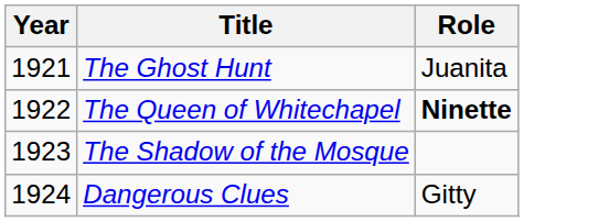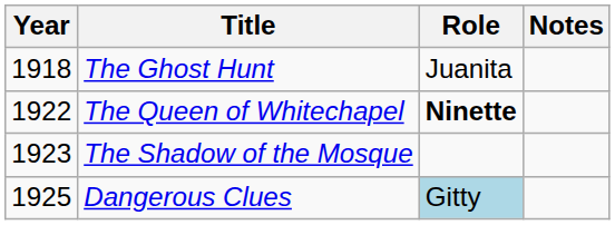+ column: Notes
The Ghost Hunt | Year: 1921 -> 1918
Dangerous Clues | Year: 1924 -> 1925
Dangerous Clues | Role: no background -> lightblue background
